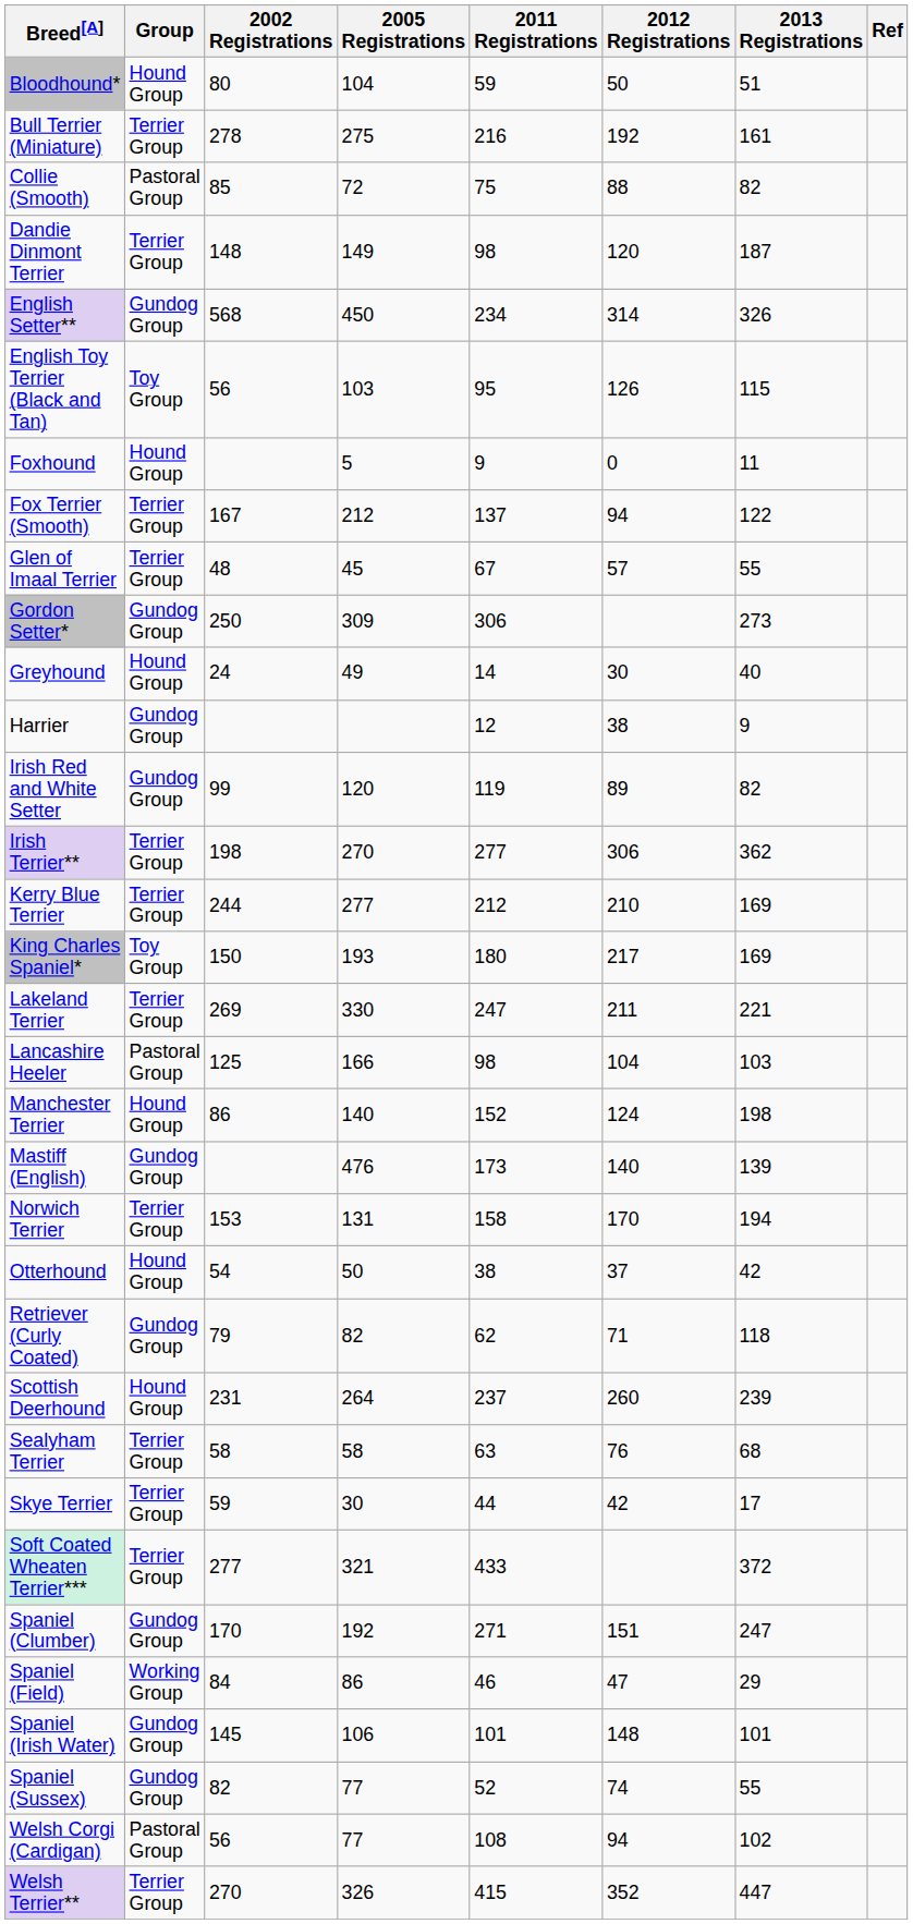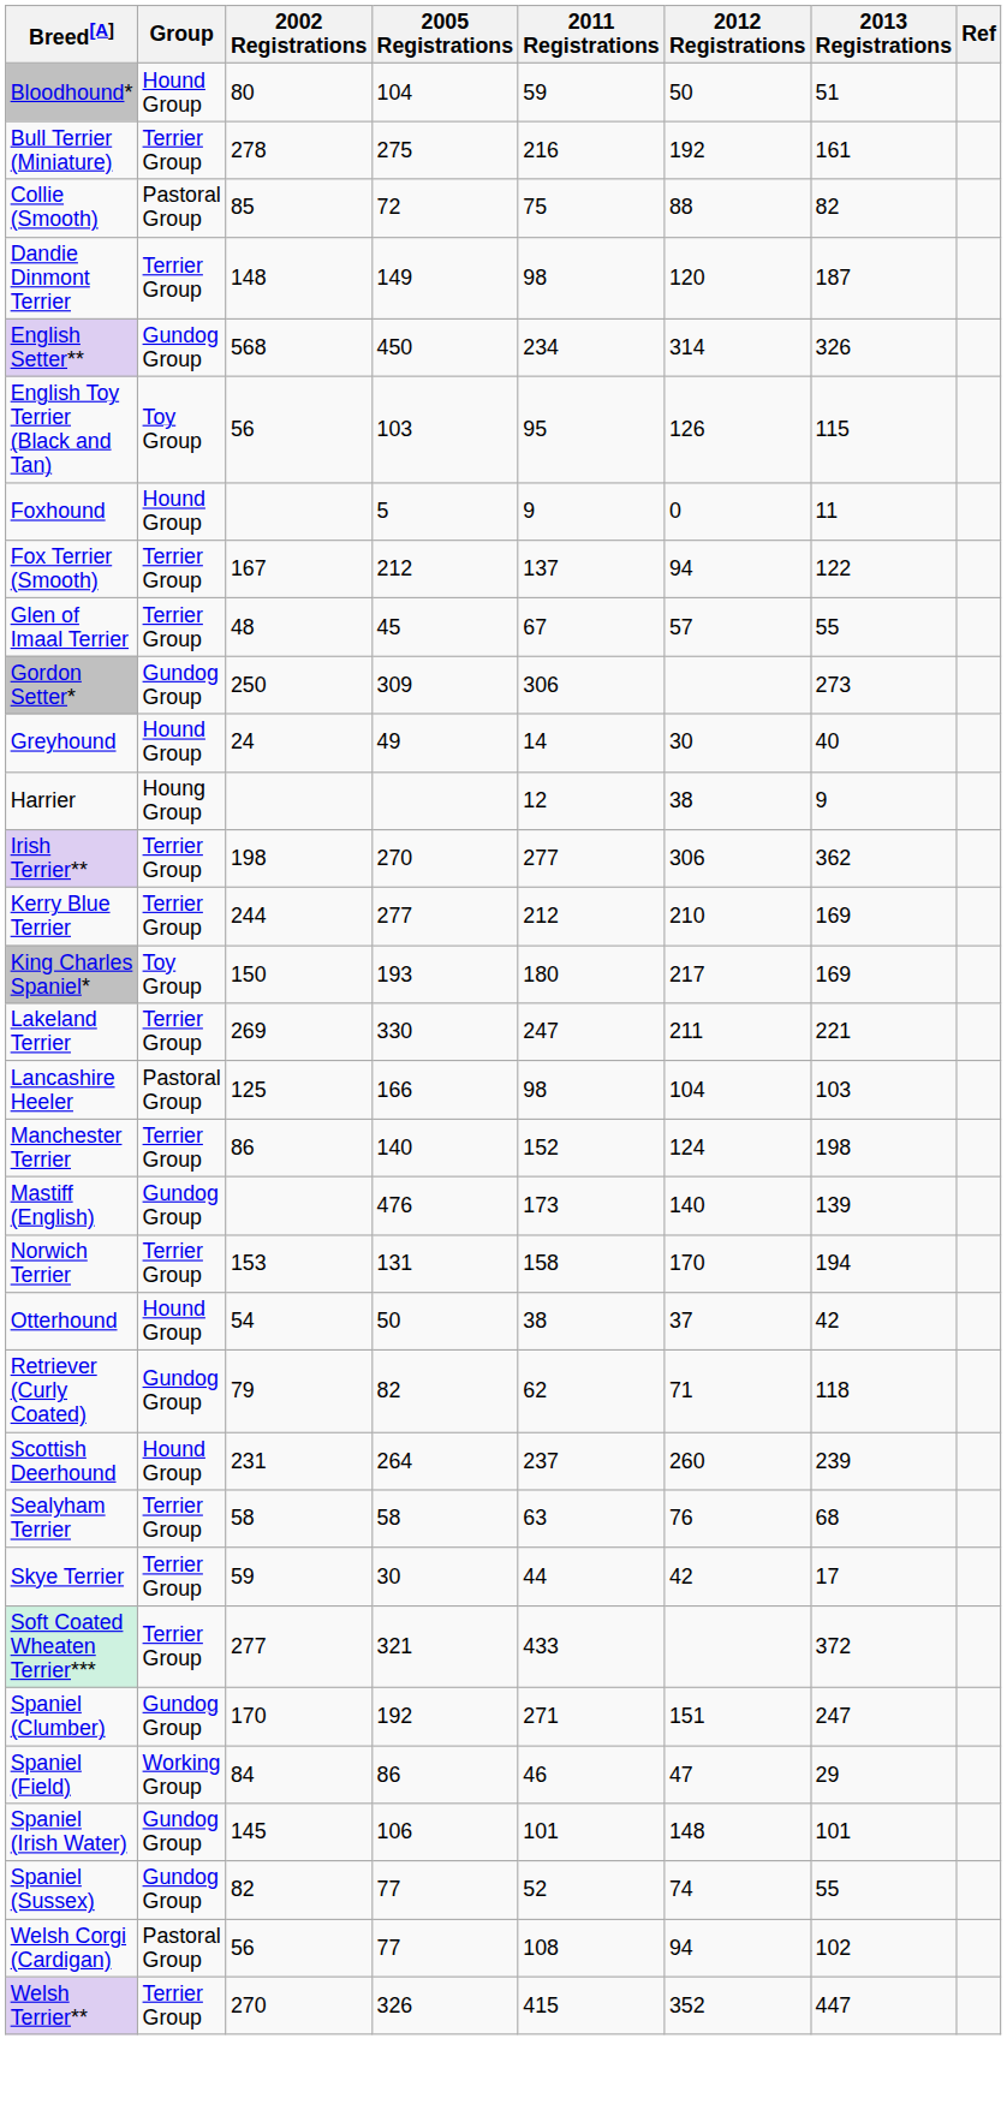Harrier | Group: Gundog Group -> Houng Group
- row: Irish Red and White Setter | Gundog Group | 99 | 120 | 119 | 89 | 82
Manchester Terrier | Group: Hound Group -> Terrier Group
